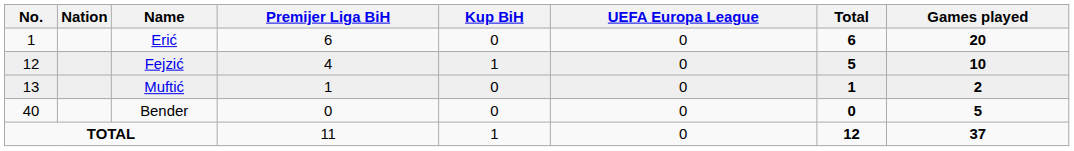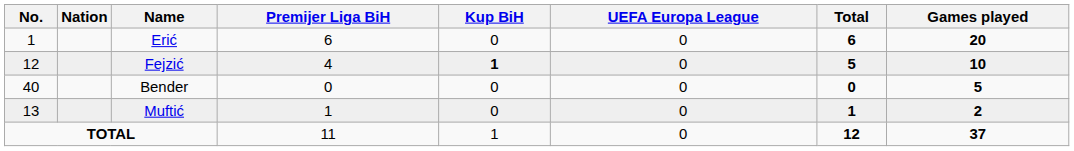Fejzić | Kup BiH: normal -> bold
rows swapped: Bender <-> Muftić
